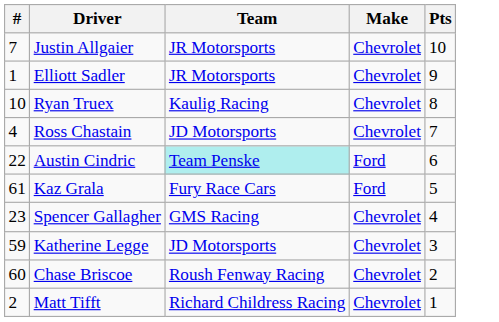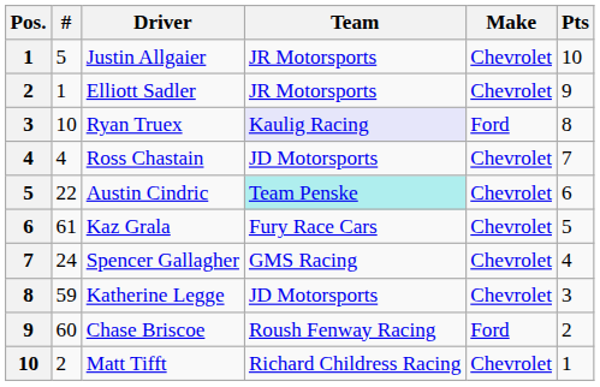+ column: Pos. | 1 | 2 | 3 | 4 | 5 | 6 | 7 | 8 | 9 | 10
Justin Allgaier | #: 7 -> 5
Ryan Truex | Team: no background -> lavender background
Ryan Truex | Make: Chevrolet -> Ford
Austin Cindric | Make: Ford -> Chevrolet
Kaz Grala | Make: Ford -> Chevrolet
Spencer Gallagher | #: 23 -> 24
Chase Briscoe | Make: Chevrolet -> Ford
